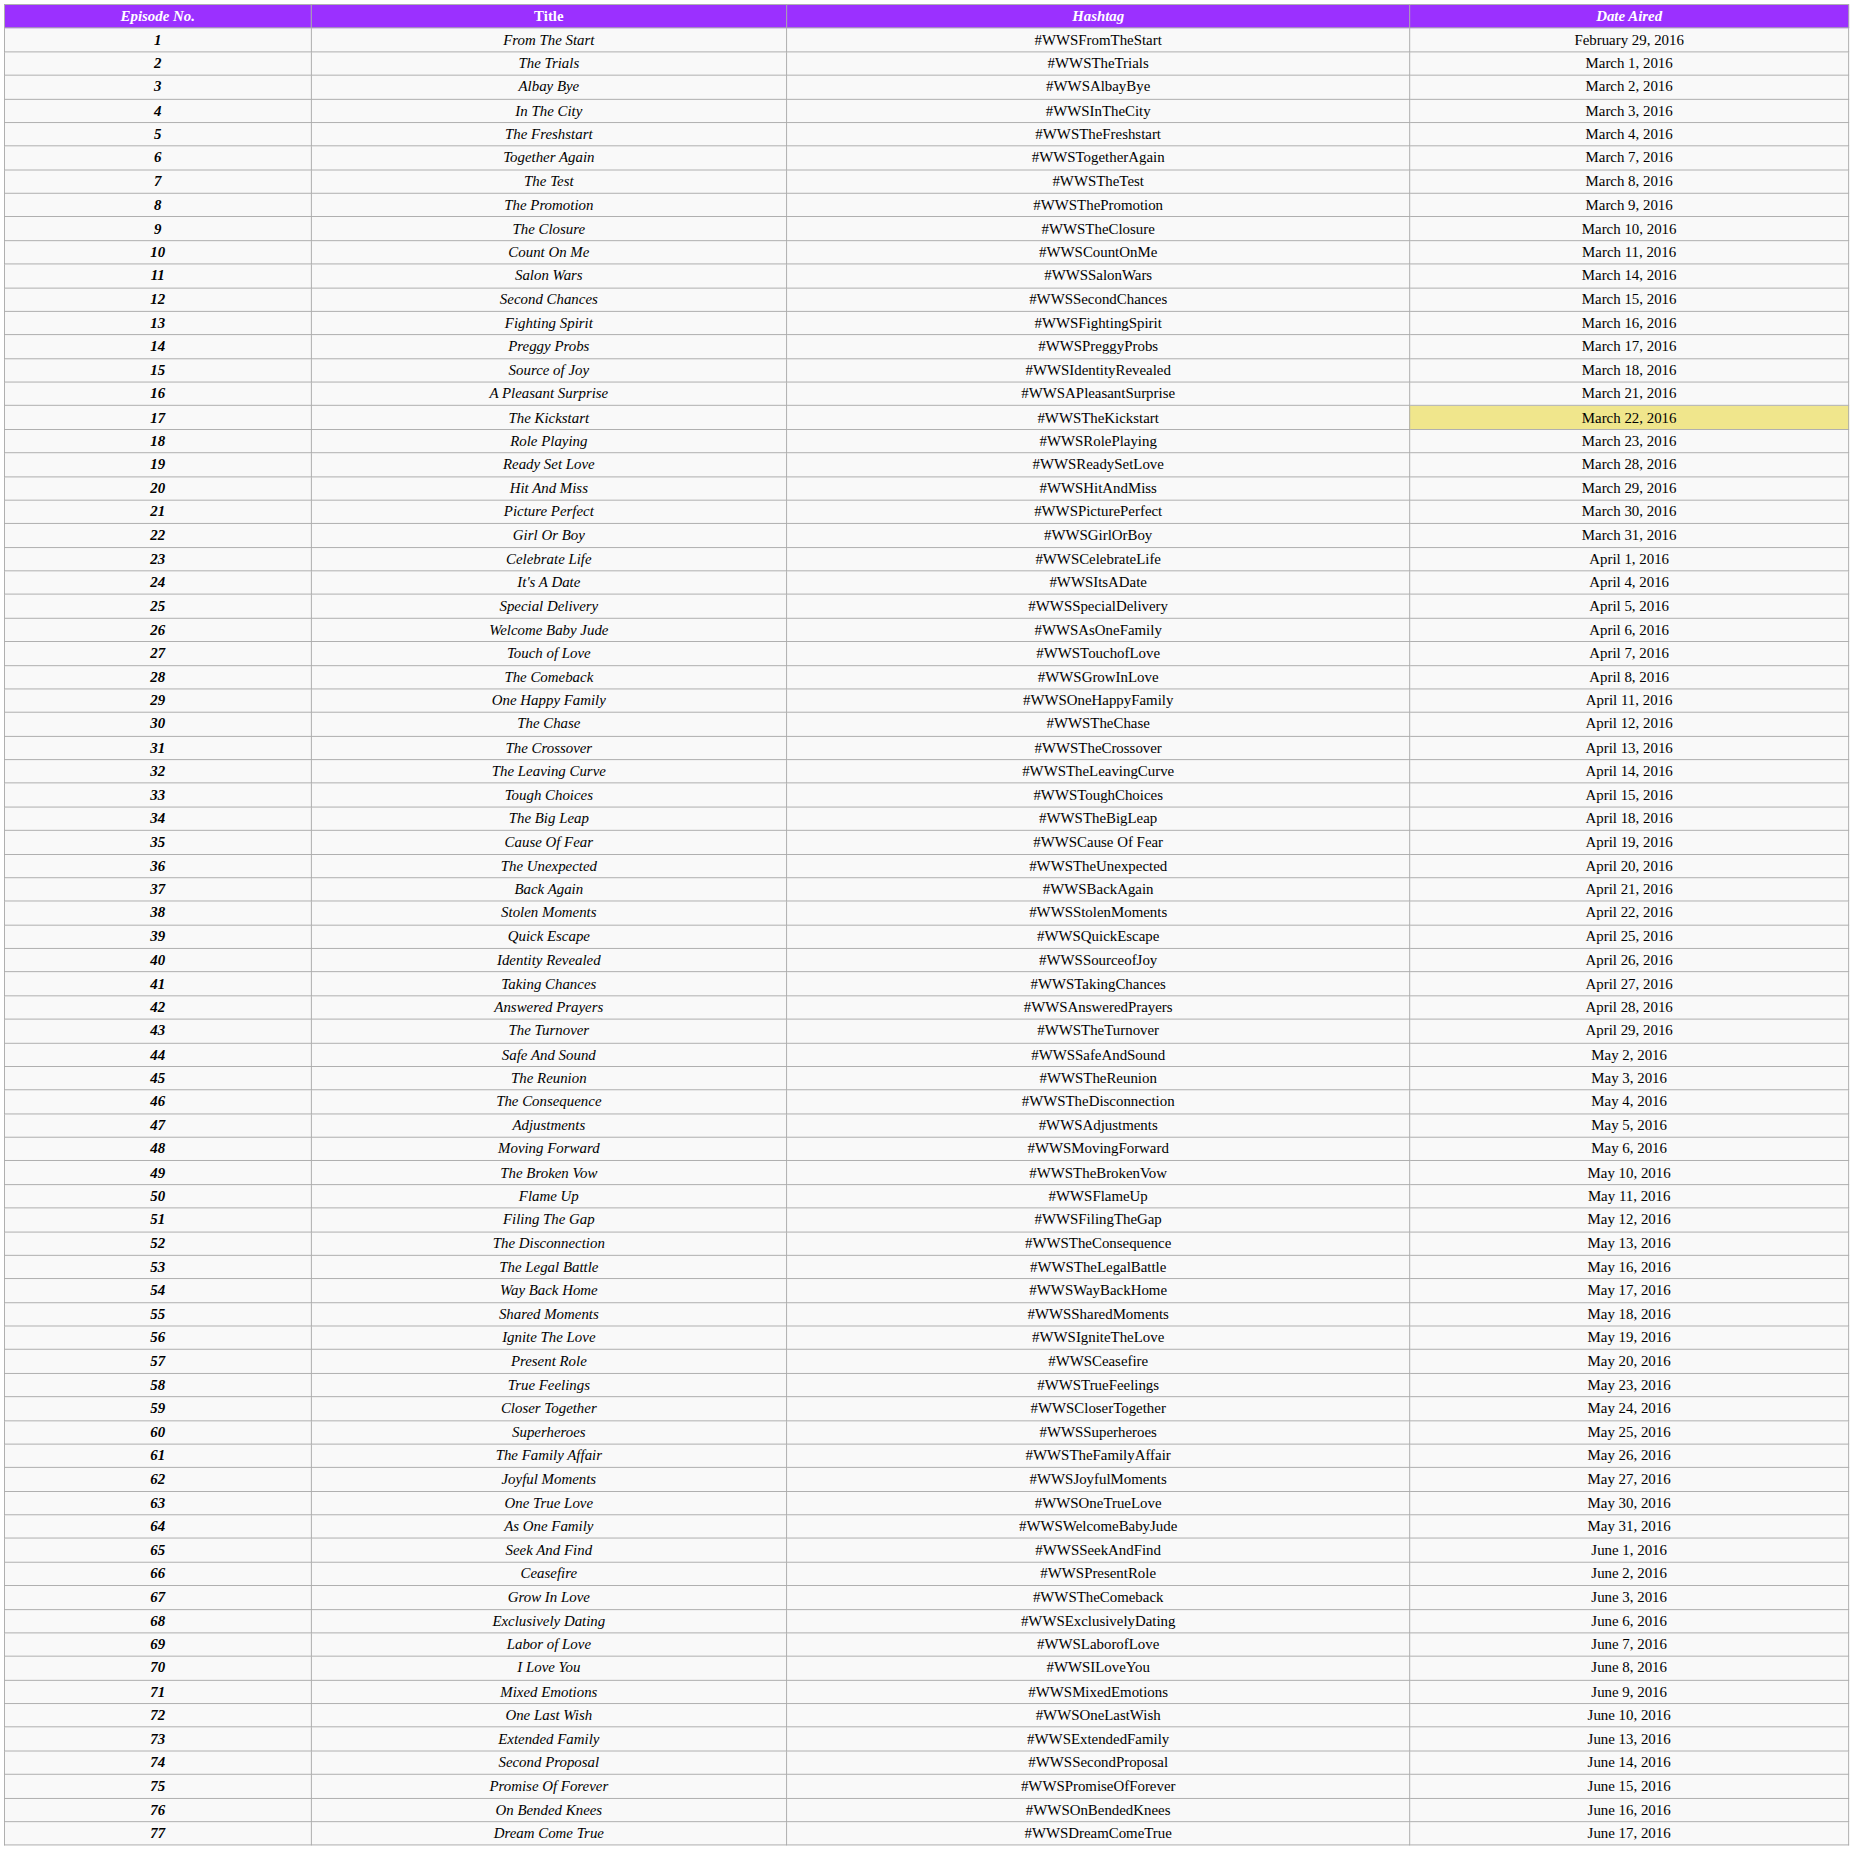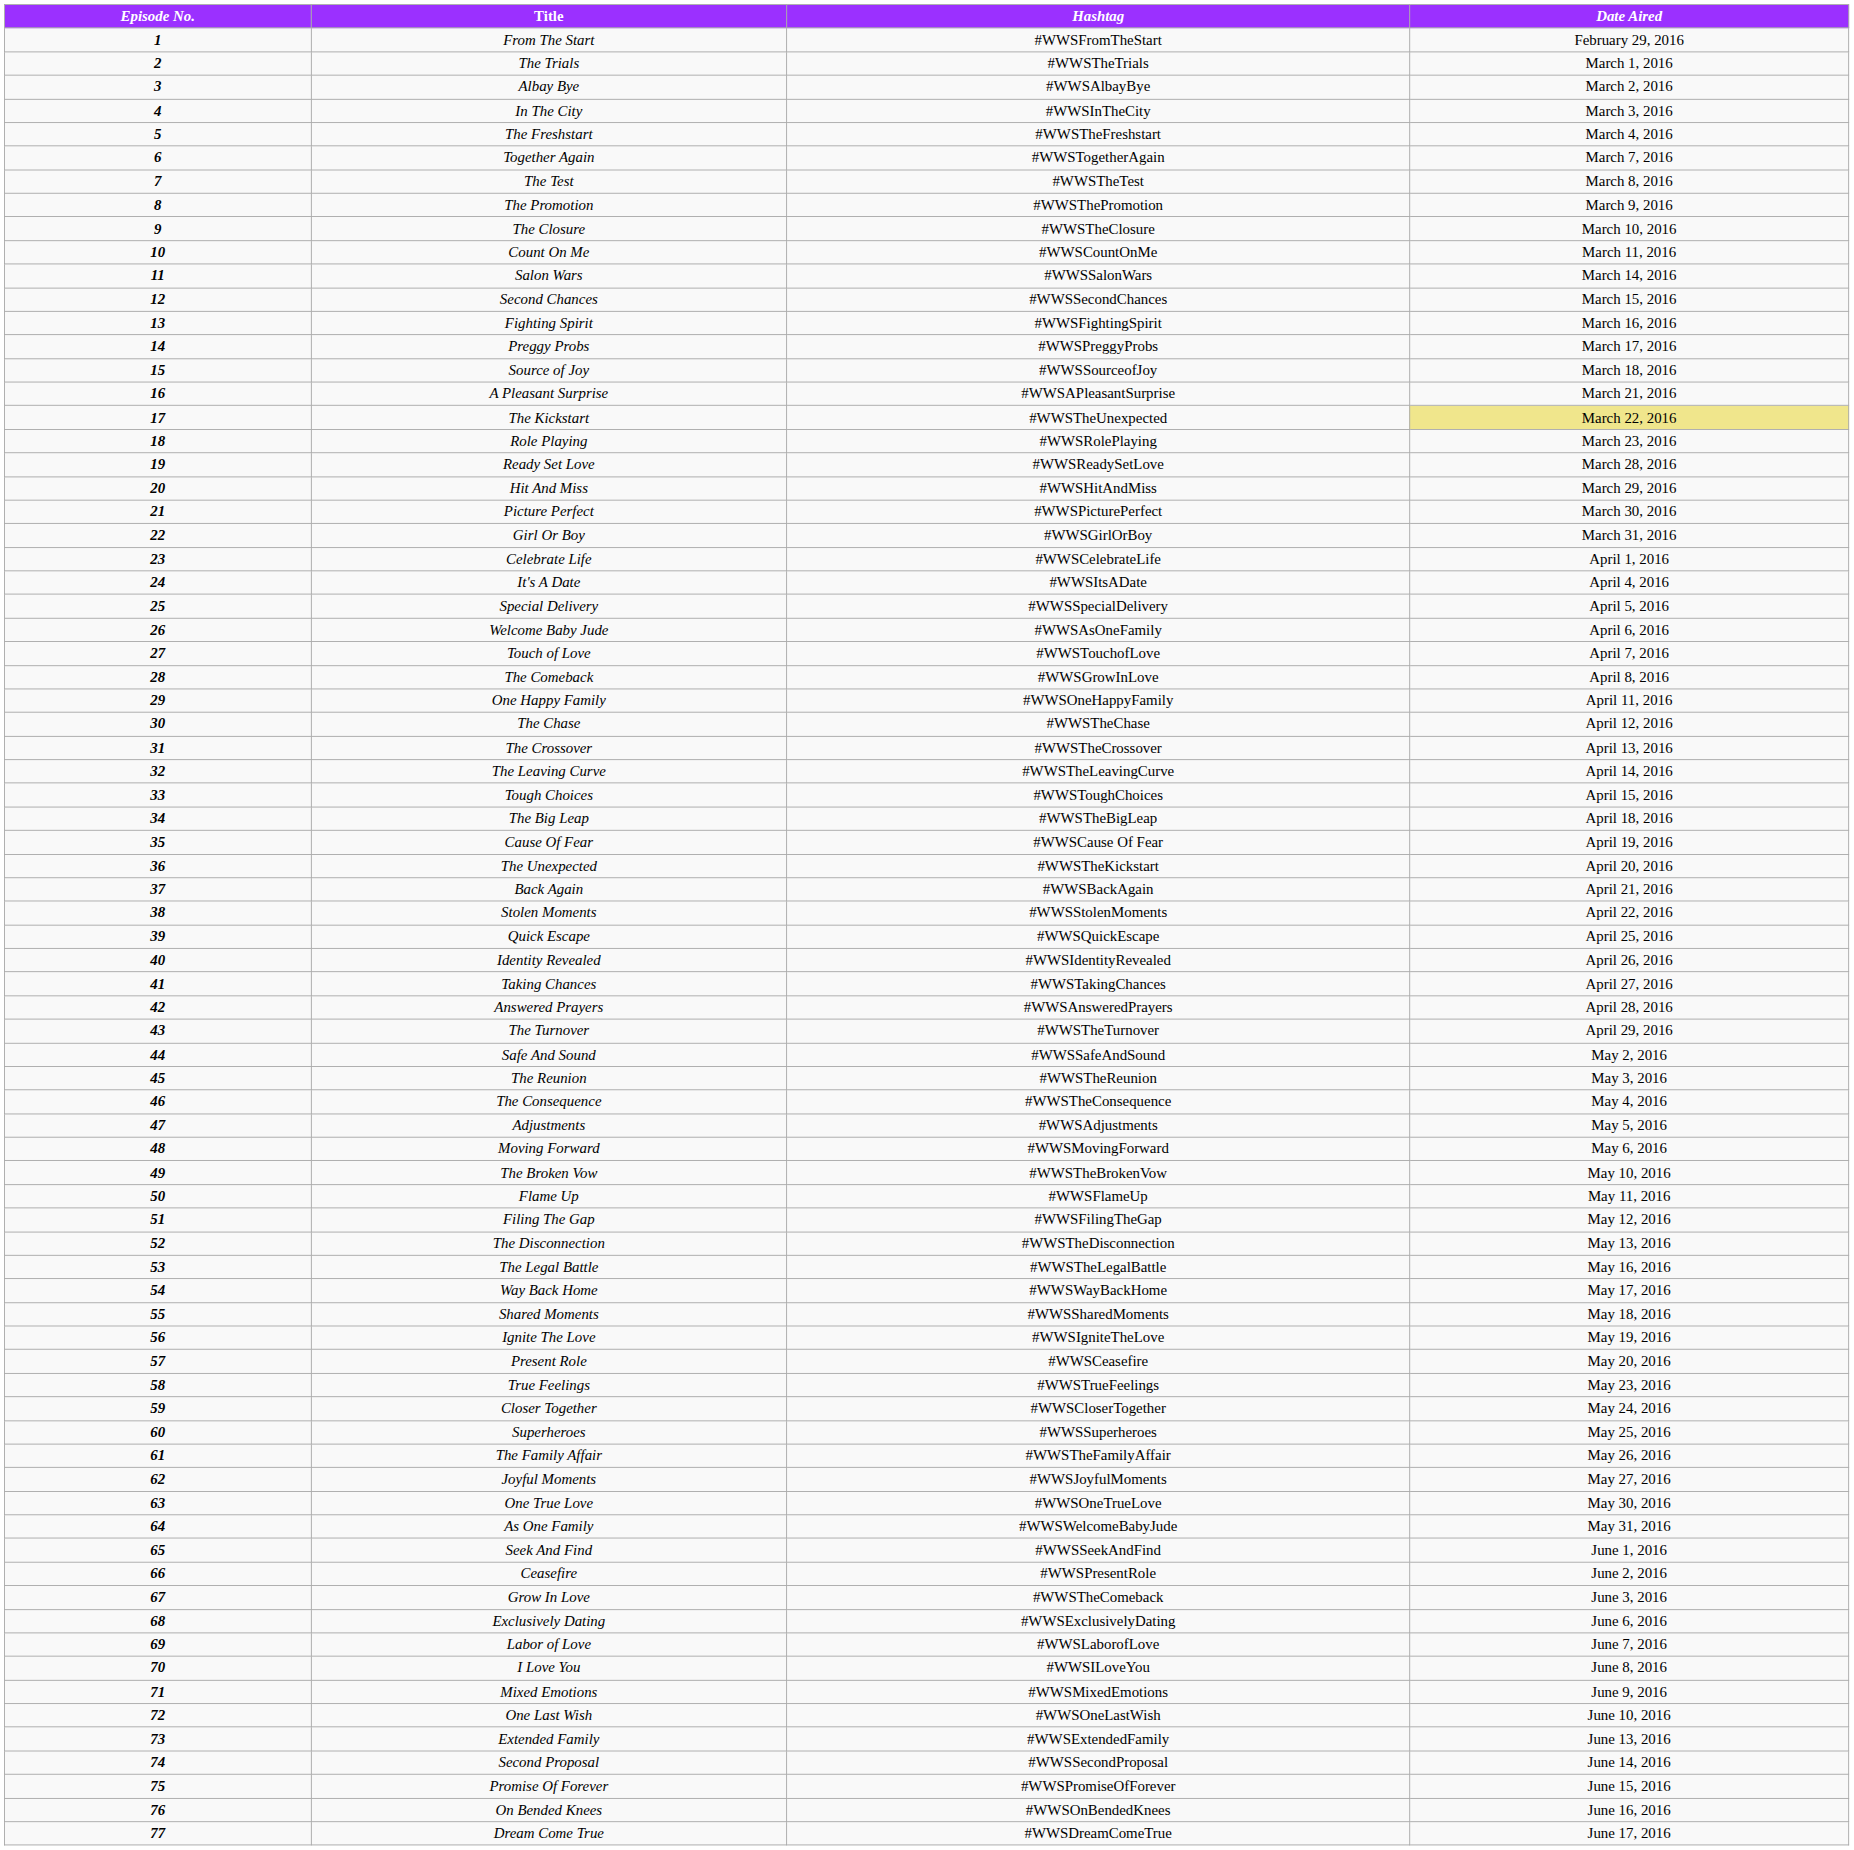Source of Joy | Hashtag: #WWSIdentityRevealed -> #WWSSourceofJoy
The Kickstart | Hashtag: #WWSTheKickstart -> #WWSTheUnexpected
The Unexpected | Hashtag: #WWSTheUnexpected -> #WWSTheKickstart
Identity Revealed | Hashtag: #WWSSourceofJoy -> #WWSIdentityRevealed
The Consequence | Hashtag: #WWSTheDisconnection -> #WWSTheConsequence
The Disconnection | Hashtag: #WWSTheConsequence -> #WWSTheDisconnection
